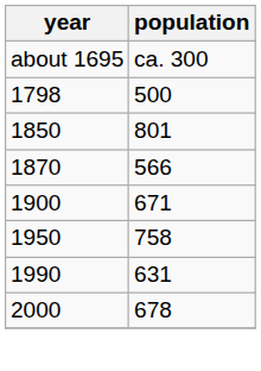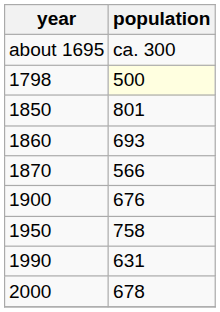1798 | population: no background -> lightyellow background
+ row: 1860 | 693
1900 | population: 671 -> 676
